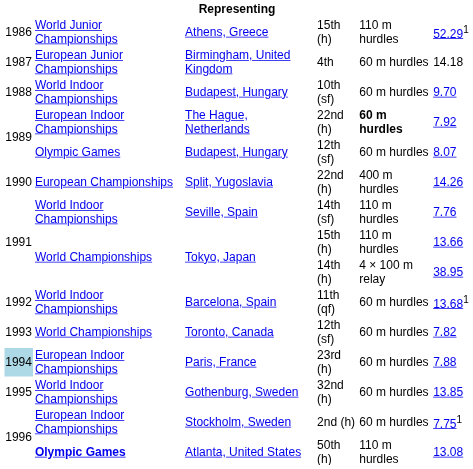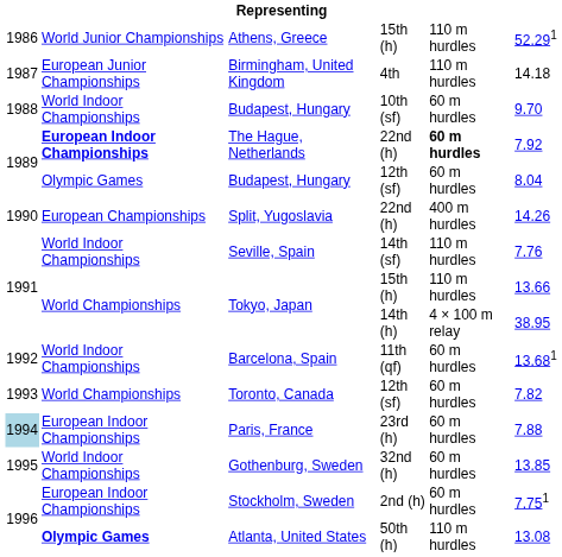Birmingham, United Kingdom | column 5: 60 m hurdles -> 110 m hurdles
The Hague, Netherlands | column 2: normal -> bold
Budapest, Hungary / 12th (sf) | column 6: 8.07 -> 8.04
